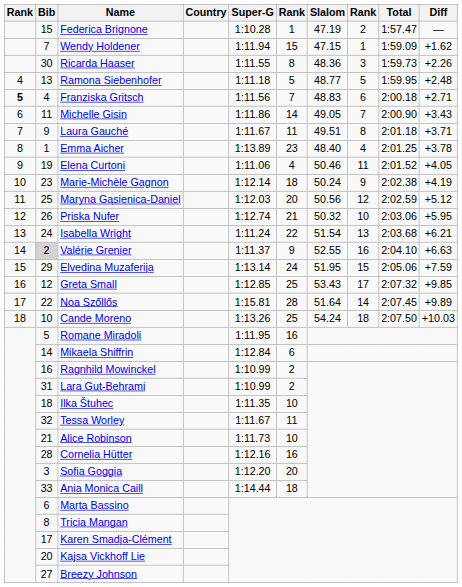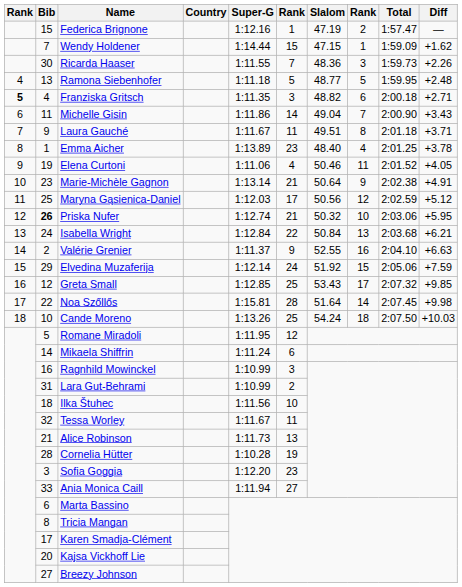Federica Brignone | Super-G: 1:10.28 -> 1:12.16
Wendy Holdener | Super-G: 1:11.94 -> 1:14.44
Ricarda Haaser | column 6: 8 -> 7
Franziska Gritsch | Super-G: 1:11.56 -> 1:11.35
Franziska Gritsch | column 6: 7 -> 3
Franziska Gritsch | Slalom: 48.83 -> 48.82
Michelle Gisin | Slalom: 49.05 -> 49.04
Marie-Michèle Gagnon | Super-G: 1:12.14 -> 1:13.14
Marie-Michèle Gagnon | column 6: 18 -> 21
Marie-Michèle Gagnon | Slalom: 50.24 -> 50.64
Marie-Michèle Gagnon | Diff: +4.19 -> +4.91
Maryna Gąsienica-Daniel | column 6: 20 -> 17
Priska Nufer | Bib: normal -> bold
Isabella Wright | Super-G: 1:11.24 -> 1:12.84
Isabella Wright | Slalom: 51.54 -> 50.84
Valérie Grenier | Bib: lightgrey background -> no background
Elvedina Muzaferija | Super-G: 1:13.14 -> 1:12.14
Elvedina Muzaferija | Slalom: 51.95 -> 51.92
Noa Szőllős | Diff: +9.89 -> +9.98
Romane Miradoli | column 6: 16 -> 12
Mikaela Shiffrin | Super-G: 1:12.84 -> 1:11.24
Ragnhild Mowinckel | column 6: 2 -> 3
Ilka Štuhec | Super-G: 1:11.35 -> 1:11.56
Alice Robinson | column 6: 10 -> 13
Cornelia Hütter | Super-G: 1:12.16 -> 1:10.28
Cornelia Hütter | column 6: 16 -> 19
Sofia Goggia | column 6: 20 -> 23
Ania Monica Caill | Super-G: 1:14.44 -> 1:11.94
Ania Monica Caill | column 6: 18 -> 27
